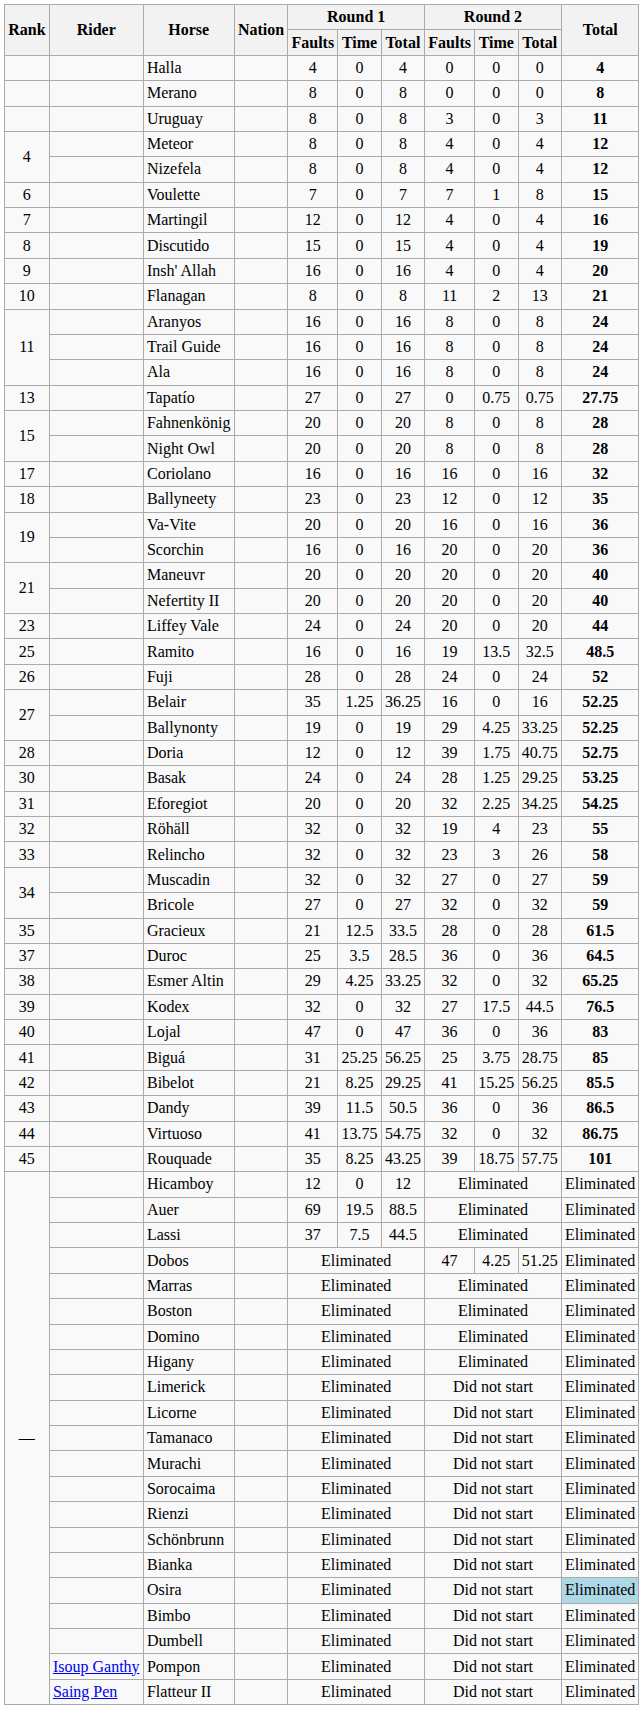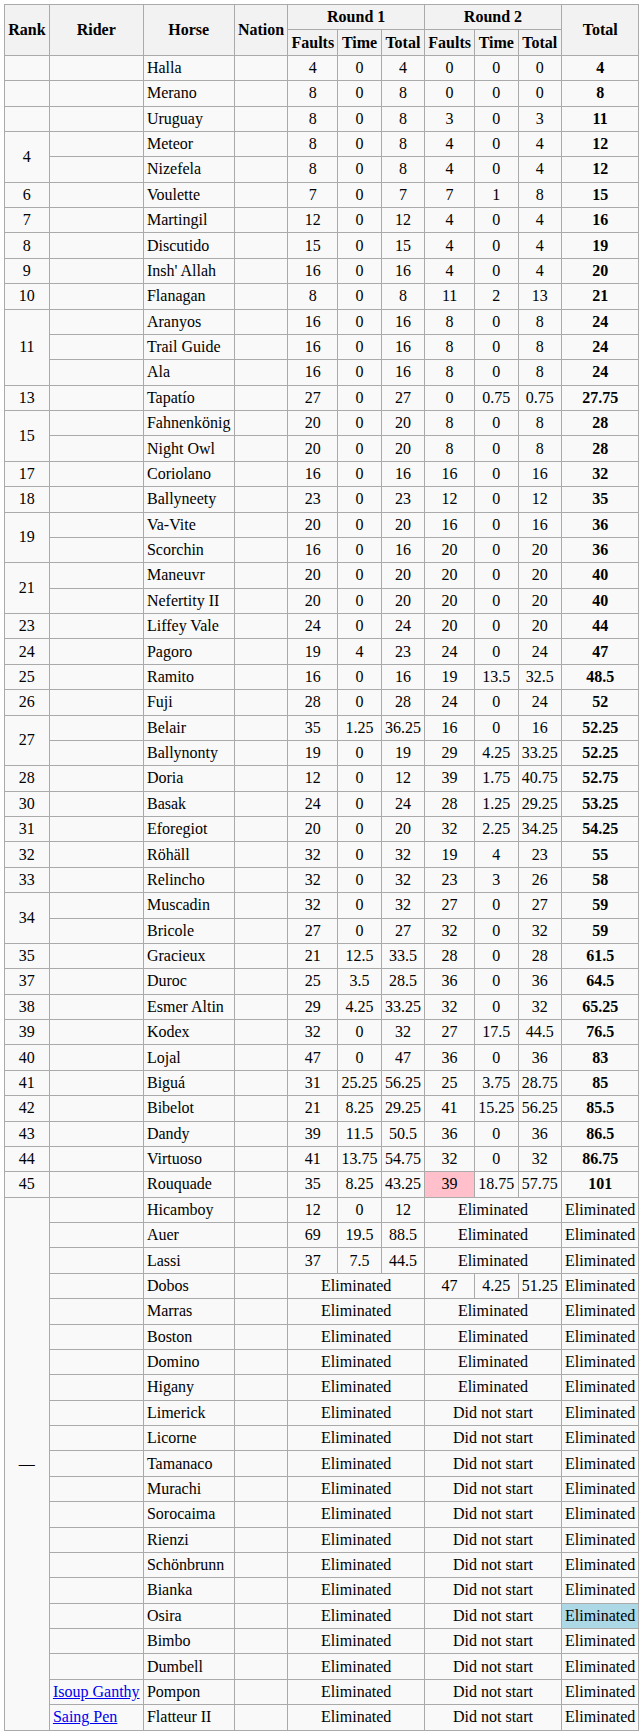+ row: 24 | Pagoro | 19 | 4 | 23 | 24 | 0 | 24 | 47
Rouquade | Round 2 / Faults: no background -> pink background
